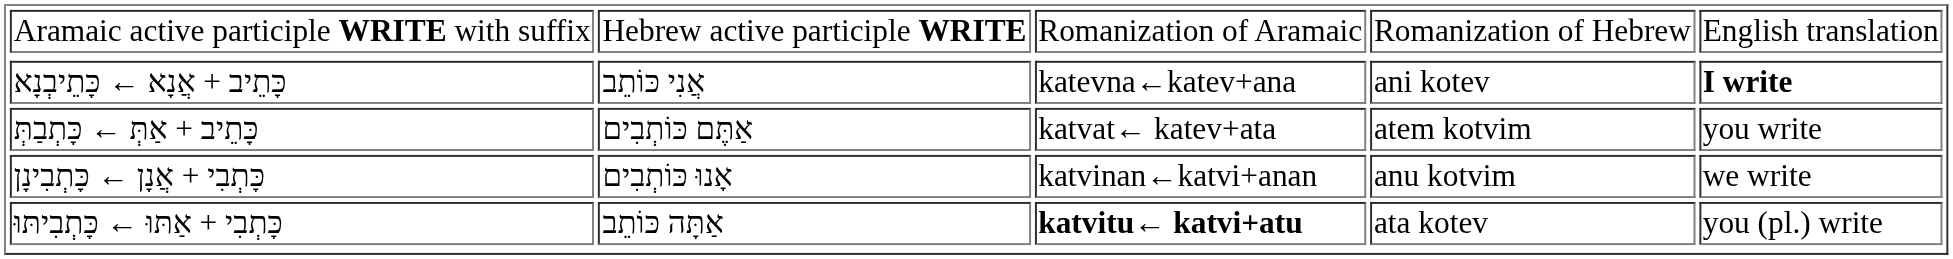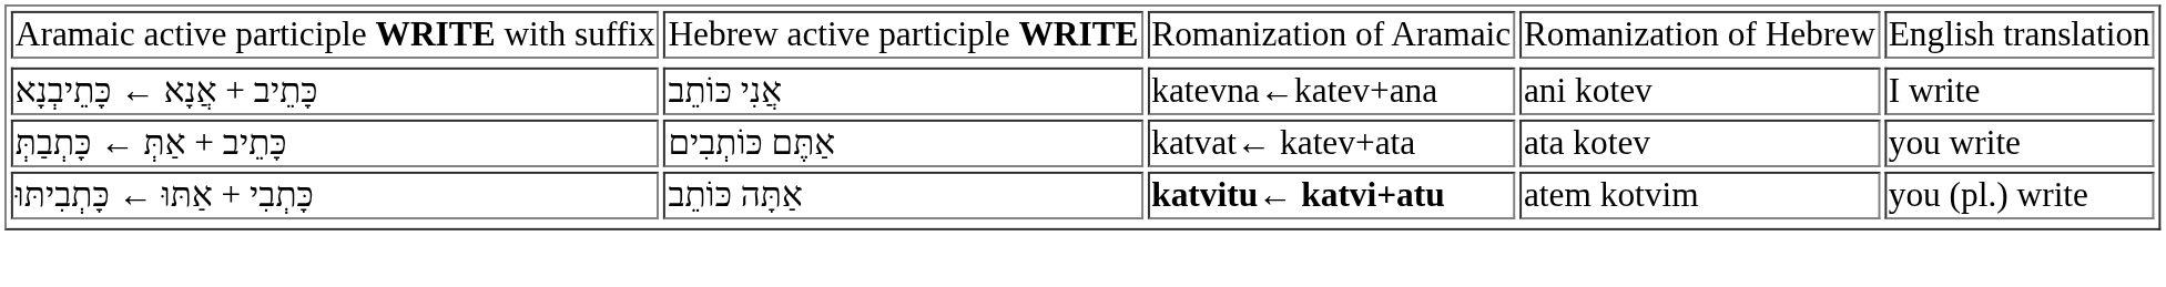כָּתֵיב + אֲנָא ← כָּתֵיבְנָא | column 5: bold -> normal
כָּתֵיב + אַתְּ ← כָּתְבַתְּ | column 4: atem kotvim -> ata kotev
- row: כָּתְבִי + אֲנָן ← כָּתְבִינָן | אָנוּ כּוֹתְבִים | katvinan←katvi+anan | anu kotvim | we write
כָּתְבִי + אַתּוּ ← כָּתְבִיתּוּ | column 4: ata kotev -> atem kotvim
